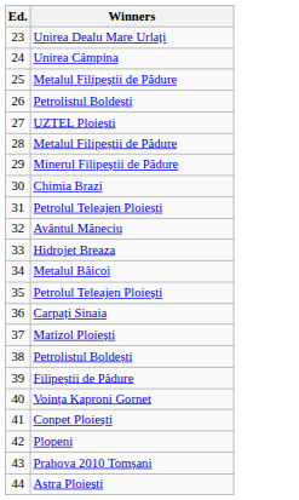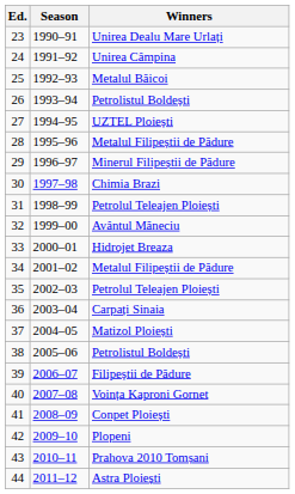+ column: Season | 1990–91 | 1991–92 | 1992–93 | 1993–94 | 1994–95 | 1995–96 | 1996–97 | 1997–98 | 1998–99 | 1999–00 | 2000–01 | 2001–02 | 2002–03 | 2003–04 | 2004–05 | 2005–06 | 2006–07 | 2007–08 | 2008–09 | 2009–10 | 2010–11 | 2011–12
25 | Winners: Metalul Filipeștii de Pădure -> Metalul Băicoi
34 | Winners: Metalul Băicoi -> Metalul Filipeștii de Pădure
